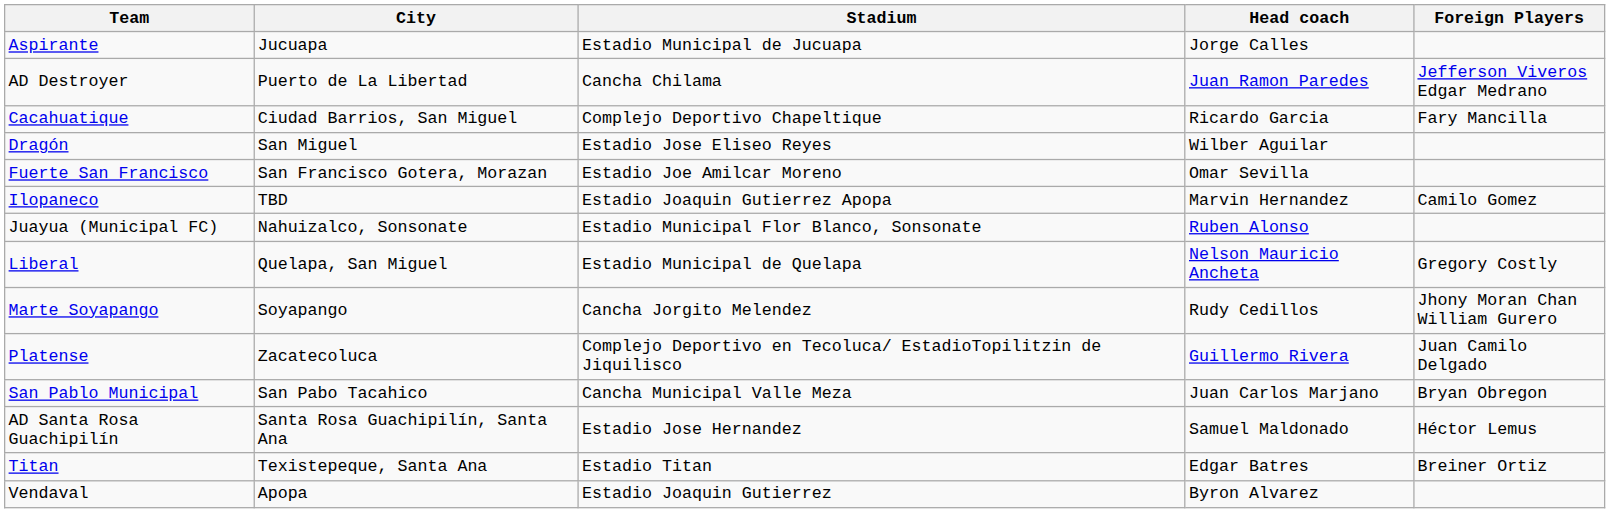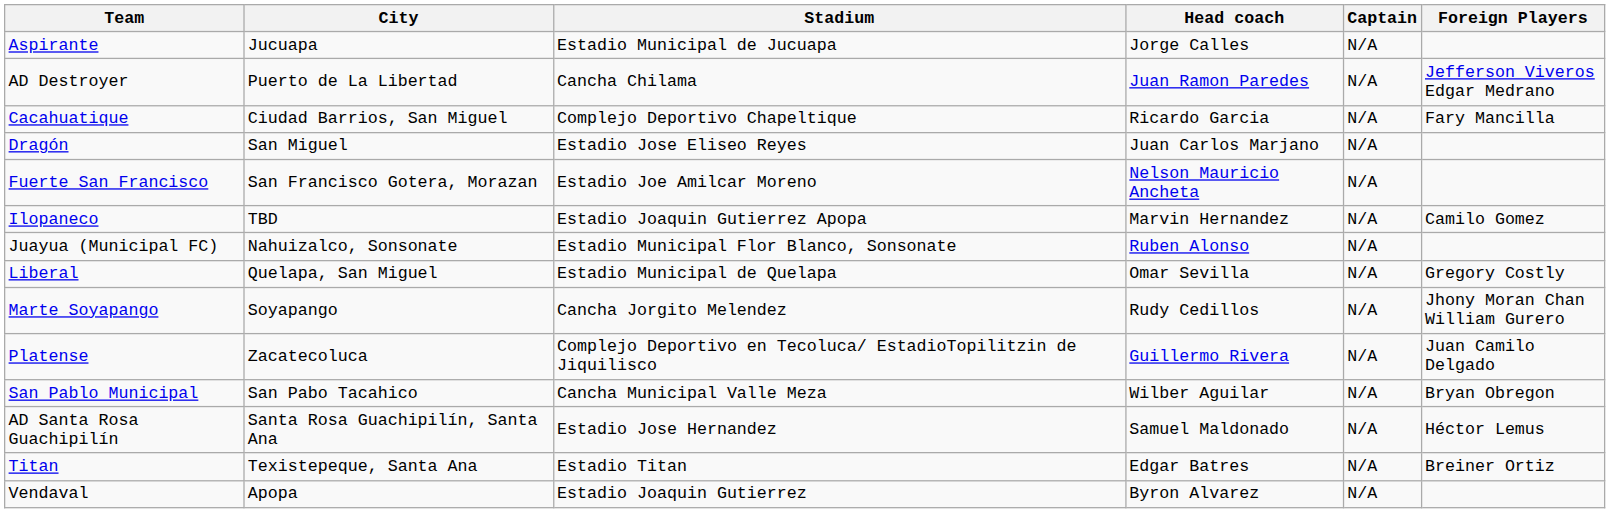+ column: Captain | N/A | N/A | N/A | N/A | N/A | N/A | N/A | N/A | N/A | N/A | N/A | N/A | N/A | N/A
Dragón | Head coach: Wilber Aguilar -> Juan Carlos Marjano
Fuerte San Francisco | Head coach: Omar Sevilla -> Nelson Mauricio Ancheta
Liberal | Head coach: Nelson Mauricio Ancheta -> Omar Sevilla
San Pablo Municipal | Head coach: Juan Carlos Marjano -> Wilber Aguilar
